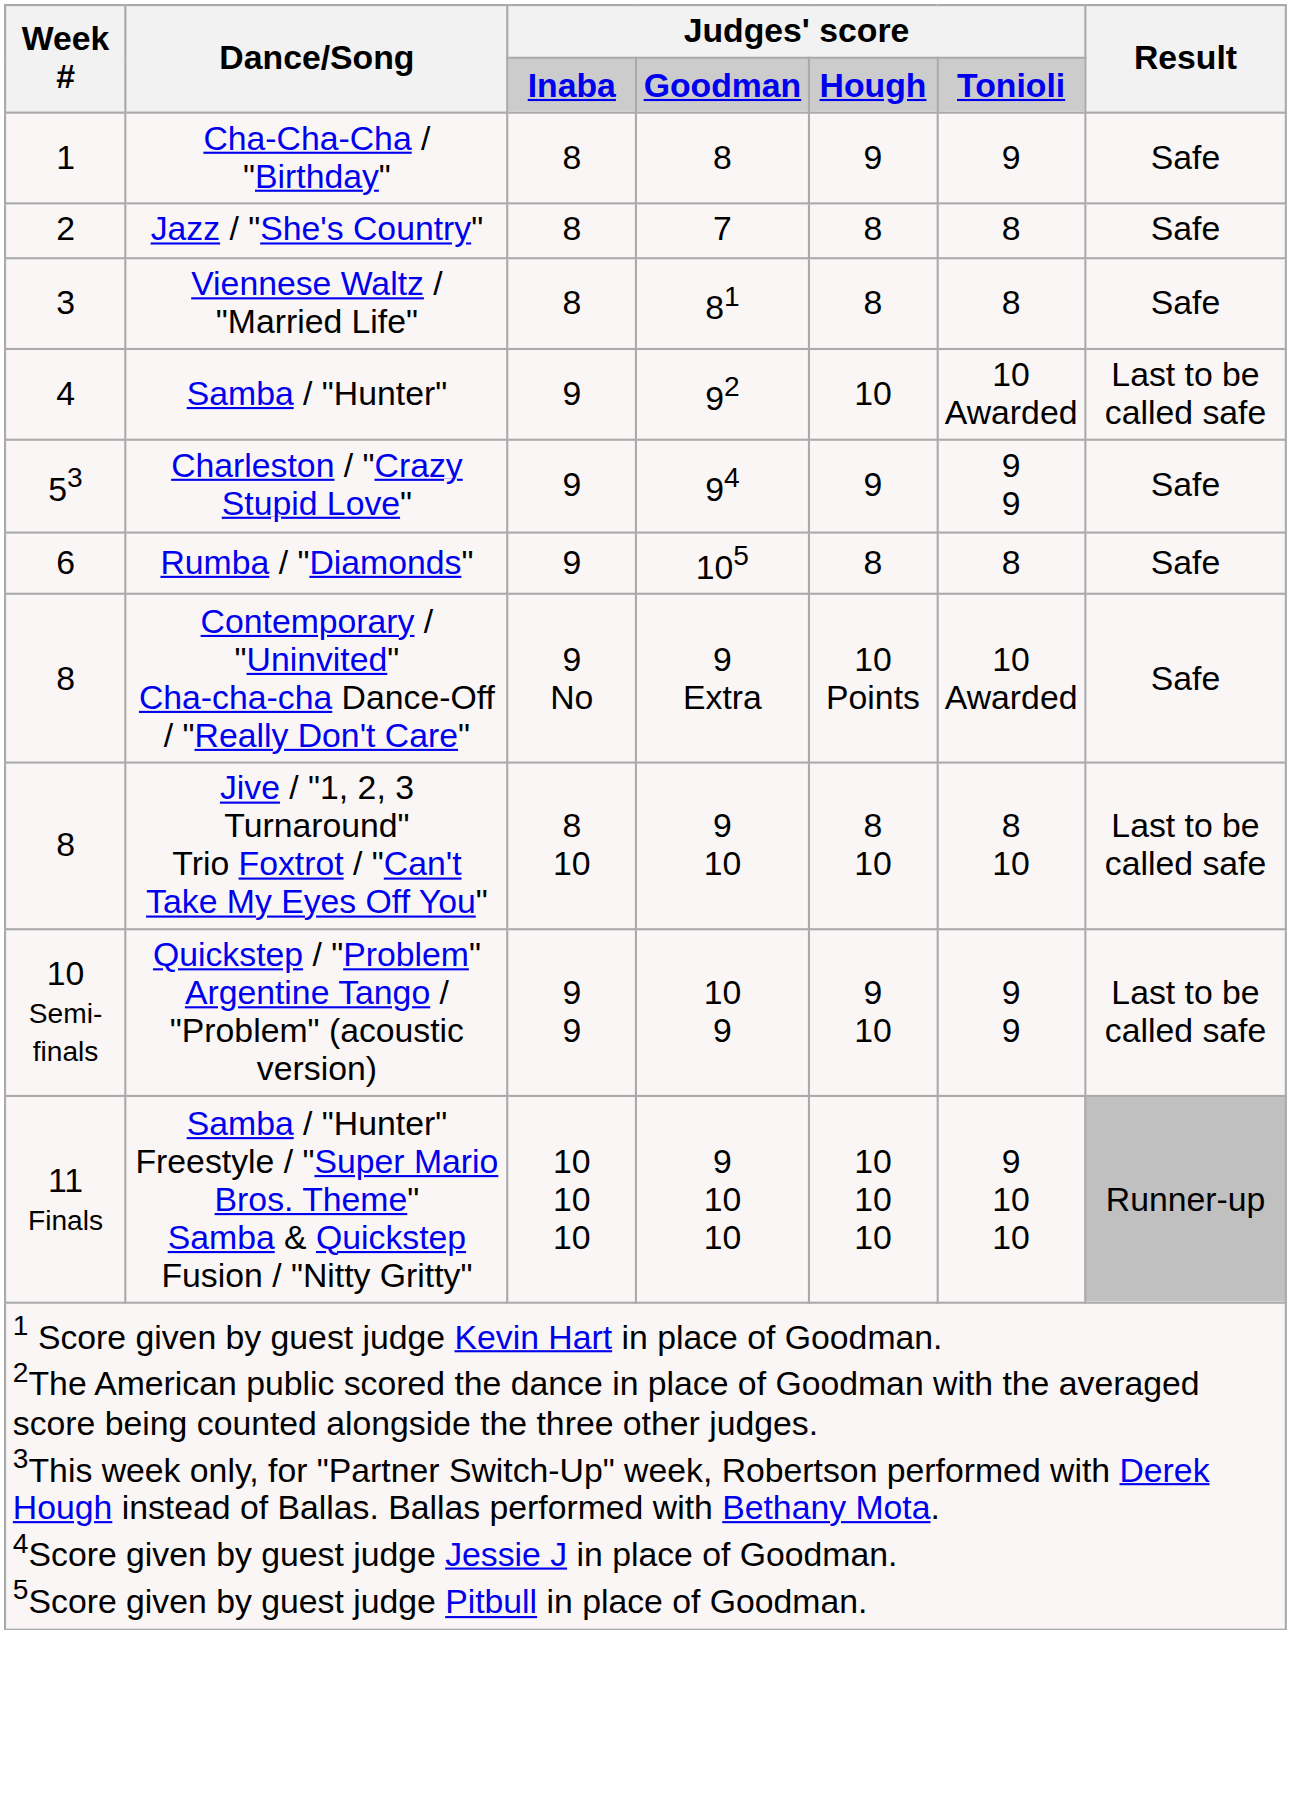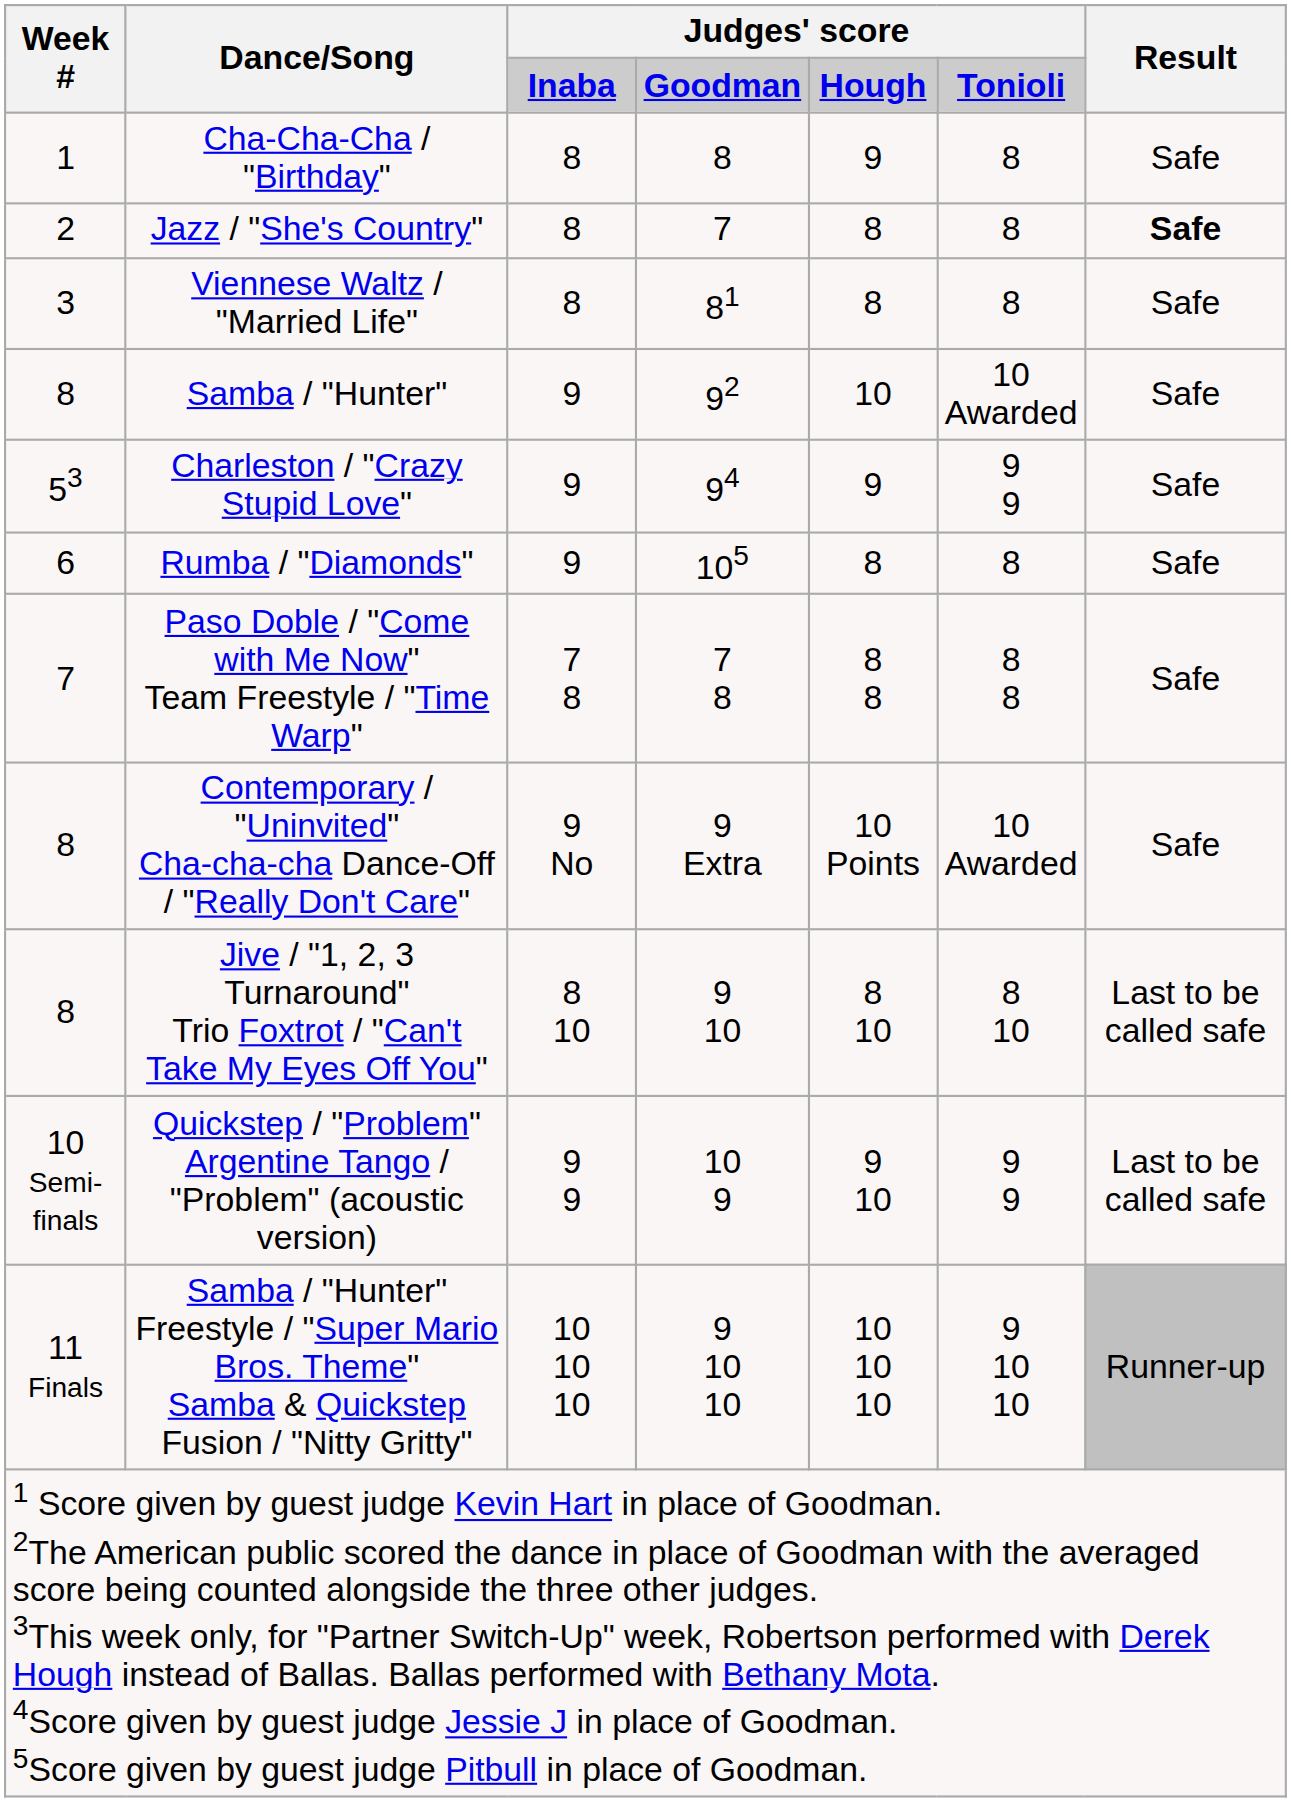Cha-Cha-Cha / "Birthday" | column 6: 9 -> 8
Jazz / "She's Country" | Result: normal -> bold
Samba / "Hunter" | Week #: 4 -> 8
Samba / "Hunter" | Result: Last to be called safe -> Safe
+ row: 7 | Paso Doble / "Come with Me Now" Team Freestyle / "Time Warp" | 7 8 | 7 8 | 8 8 | 8 8 | Safe
